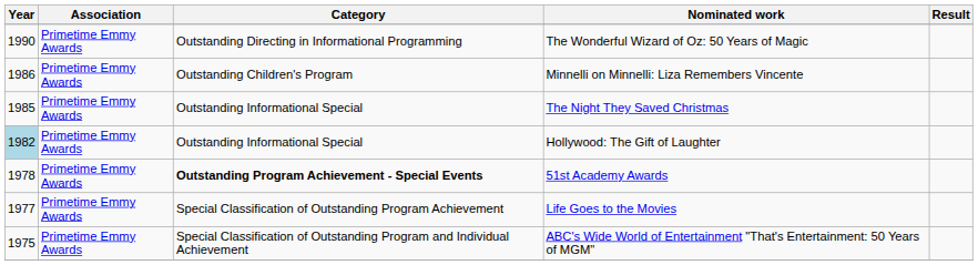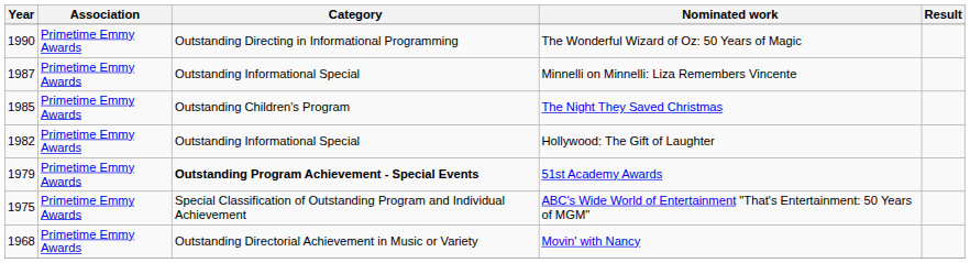Minnelli on Minnelli: Liza Remembers Vincente | Year: 1986 -> 1987
Minnelli on Minnelli: Liza Remembers Vincente | Category: Outstanding Children's Program -> Outstanding Informational Special
The Night They Saved Christmas | Category: Outstanding Informational Special -> Outstanding Children's Program
Hollywood: The Gift of Laughter | Year: lightblue background -> no background
51st Academy Awards | Year: 1978 -> 1979
- row: 1977 | Primetime Emmy Awards | Special Classification of Outstanding Program Achievement | Life Goes to the Movies
+ row: 1968 | Primetime Emmy Awards | Outstanding Directorial Achievement in Music or Variety | Movin' with Nancy
